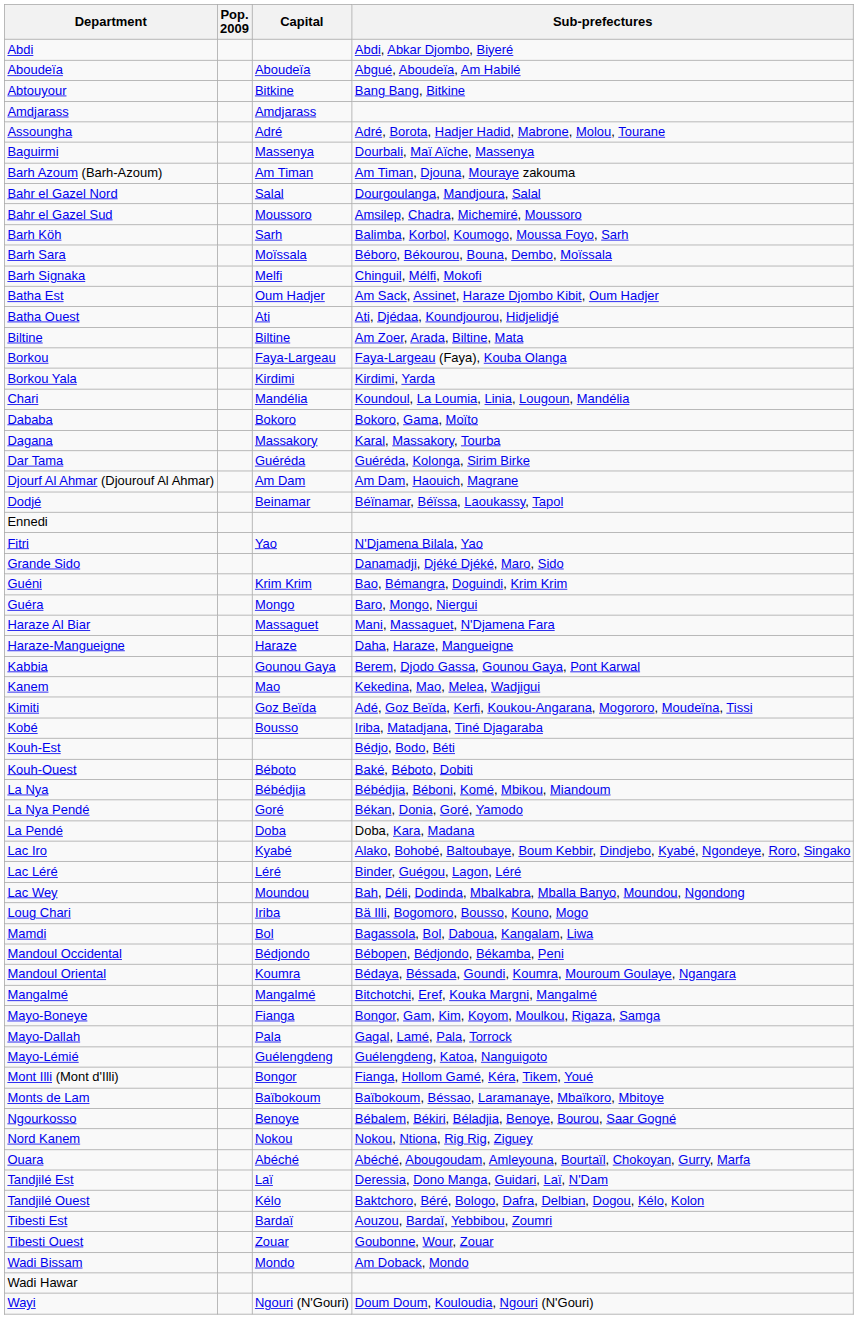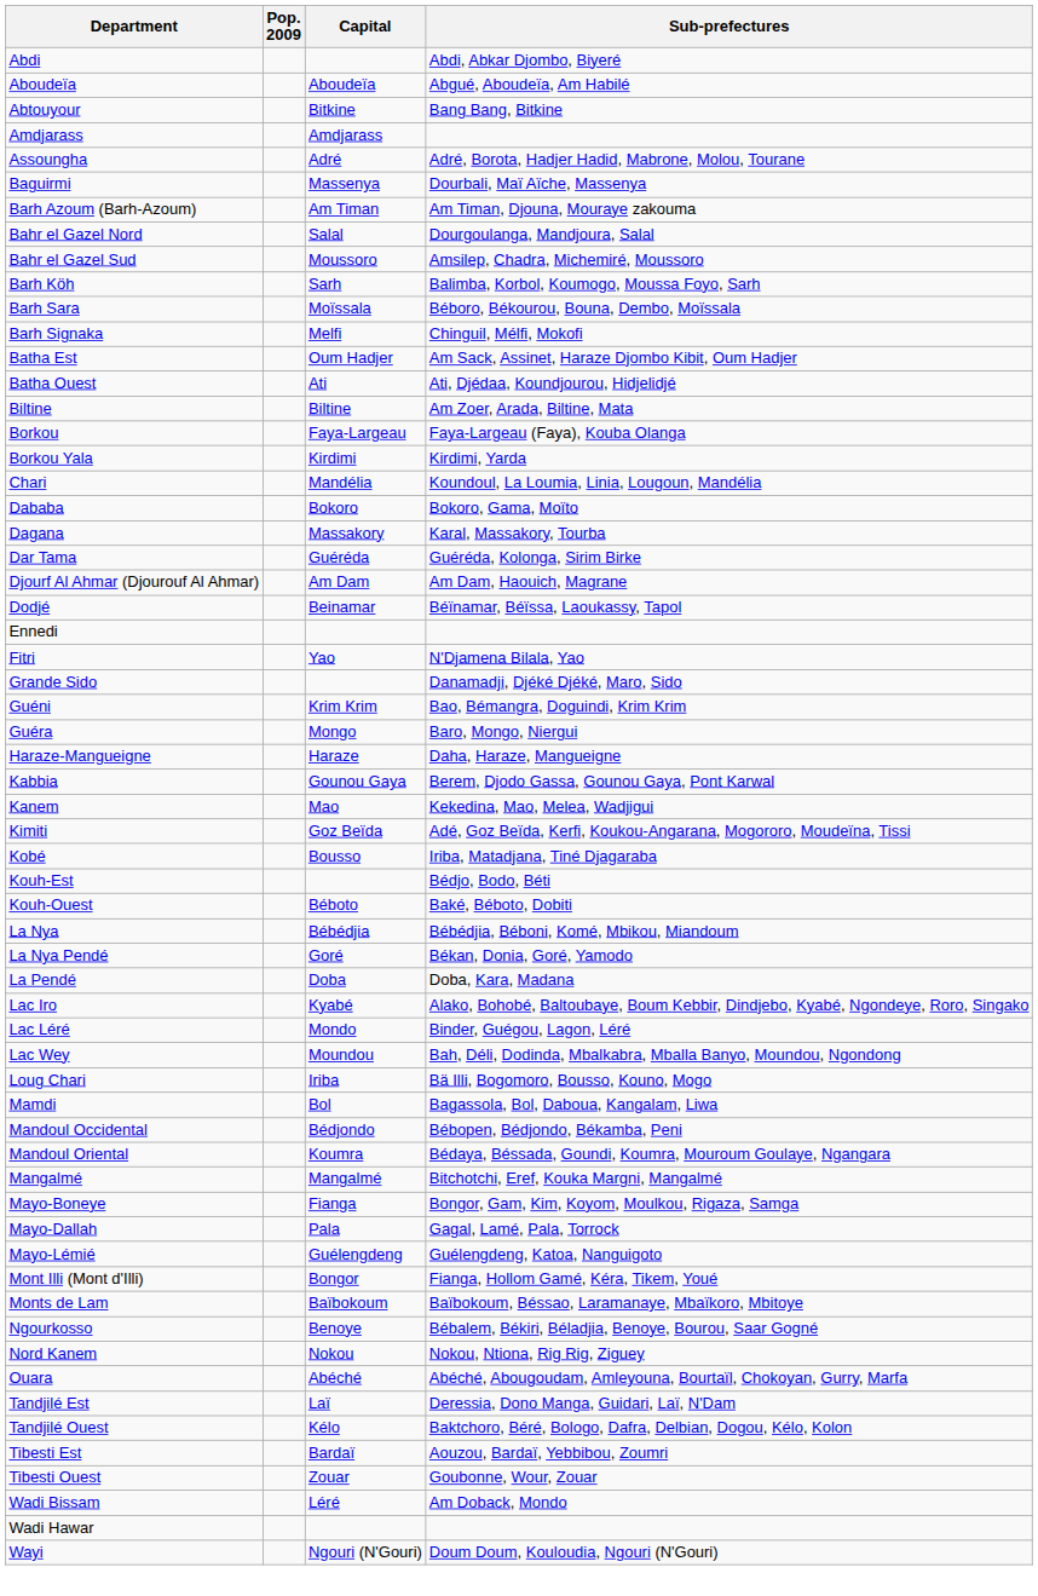- row: Haraze Al Biar | Massaguet | Mani, Massaguet, N'Djamena Fara
Lac Léré | Capital: Léré -> Mondo
Wadi Bissam | Capital: Mondo -> Léré
